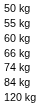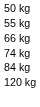- row: 60 kg
